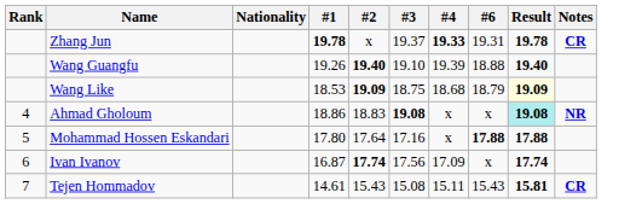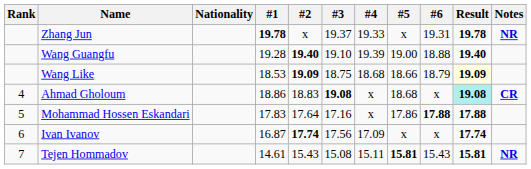+ column: #5 | x | 19.00 | 18.66 | 18.68 | 17.86 | x | 15.81
Zhang Jun | #4: bold -> normal
Zhang Jun | Notes: CR -> NR
Wang Guangfu | #1: 19.26 -> 19.28
Ahmad Gholoum | Notes: NR -> CR
Mohammad Hossen Eskandari | #1: 17.80 -> 17.83
Tejen Hommadov | Notes: CR -> NR
